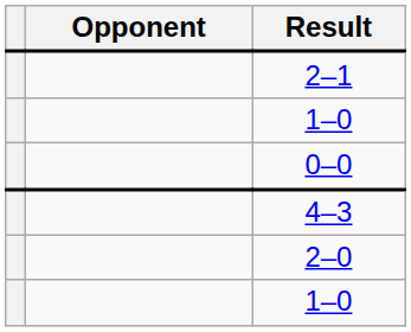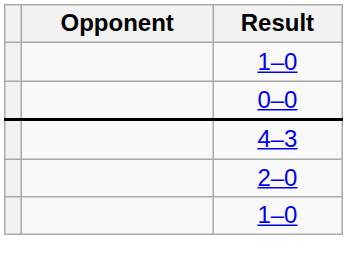- row: 2–1
